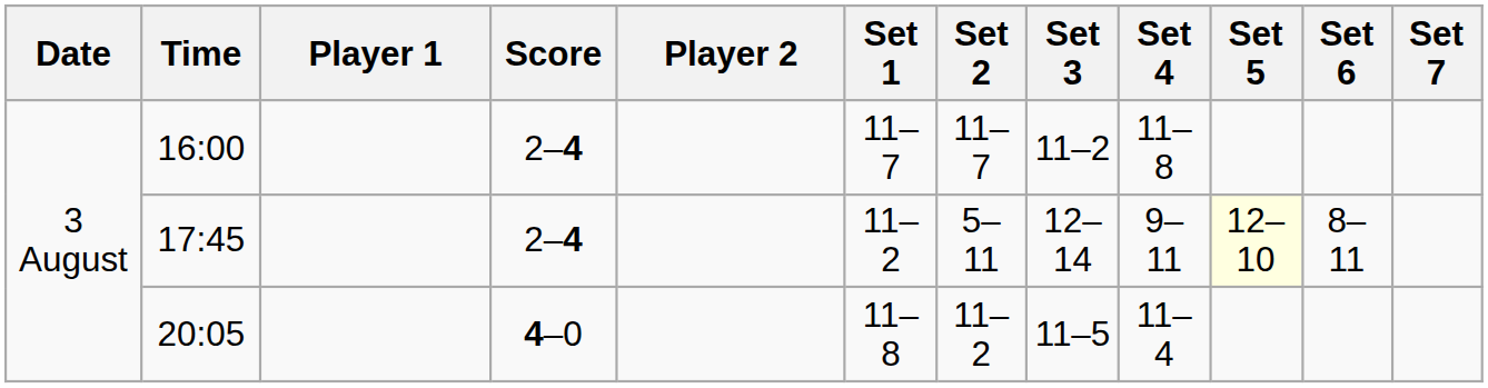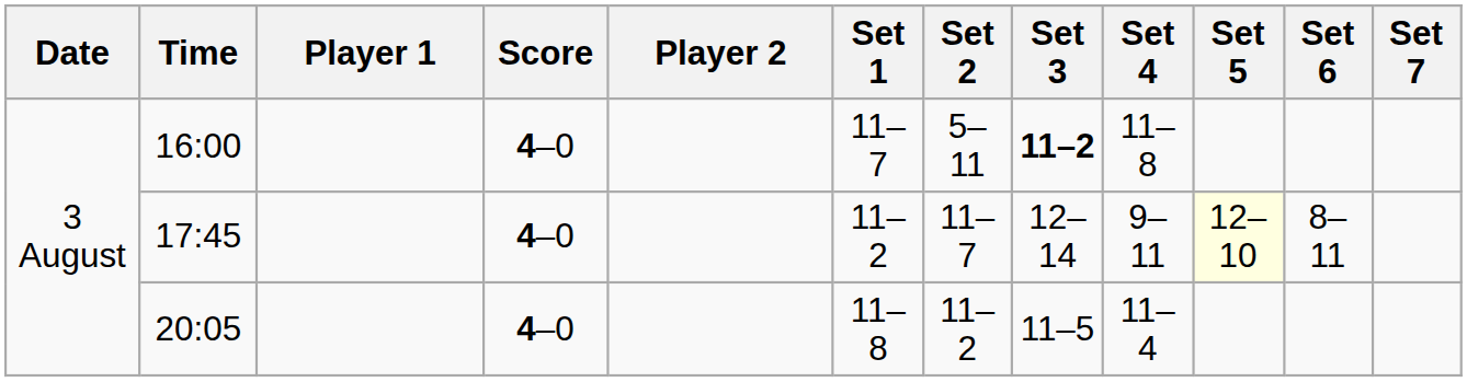16:00 | Score: 2–4 -> 4–0
16:00 | Set 2: 11–7 -> 5–11
16:00 | Set 3: normal -> bold
17:45 | Score: 2–4 -> 4–0
17:45 | Set 2: 5–11 -> 11–7
